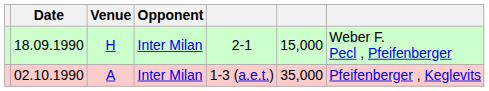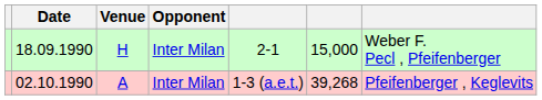02.10.1990 | column 6: 35,000 -> 39,268
